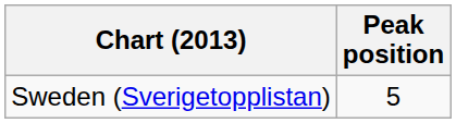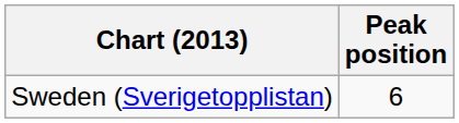Sweden (Sverigetopplistan) | Peak position: 5 -> 6
